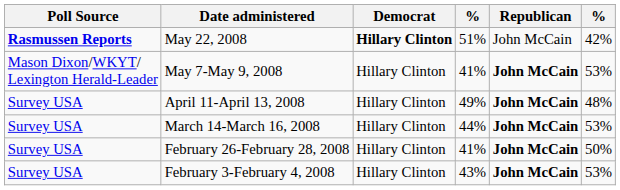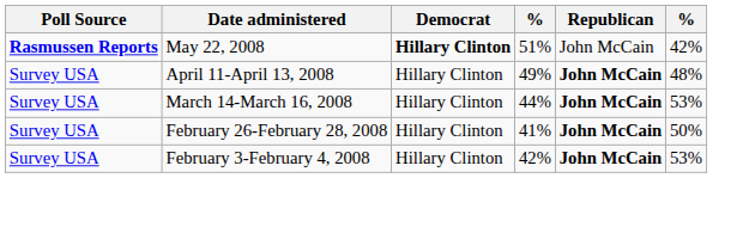- row: Mason Dixon/WKYT/ Lexington Herald-Leader | May 7-May 9, 2008 | Hillary Clinton | 41% | John McCain | 53%
February 3-February 4, 2008 | column 4: 43% -> 42%
